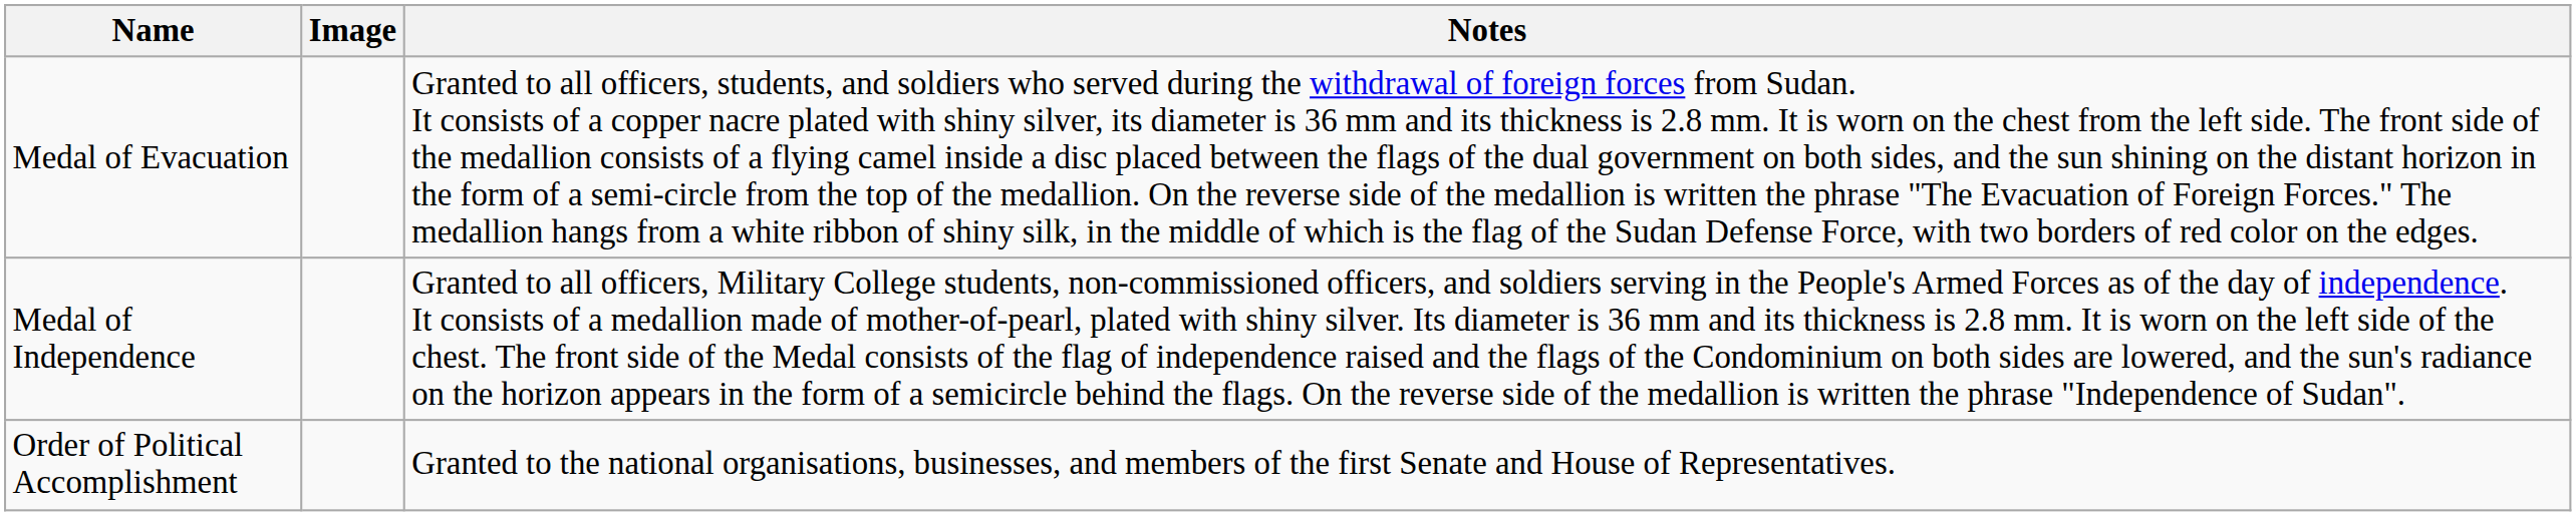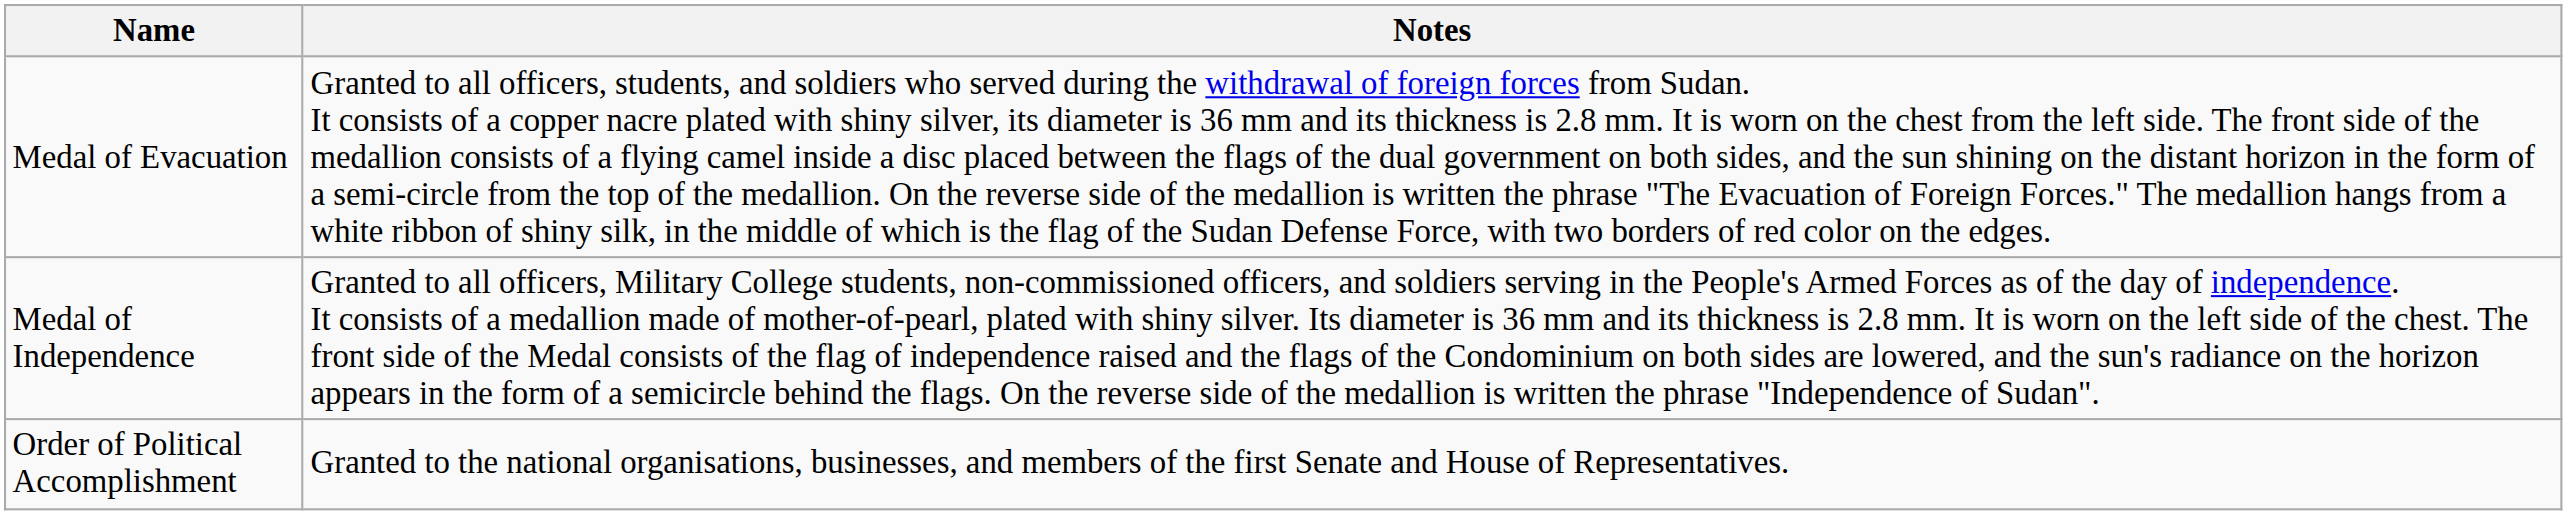- column: Image
